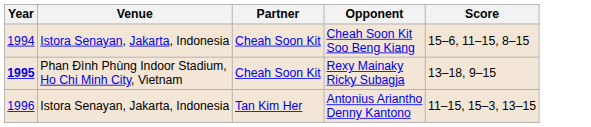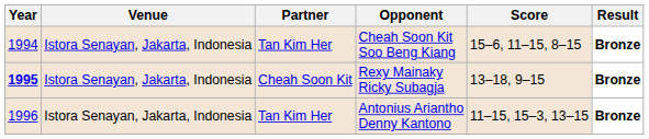+ column: Result | Bronze | Bronze | Bronze
Cheah Soon Kit Soo Beng Kiang | Partner: Cheah Soon Kit -> Tan Kim Her
Rexy Mainaky Ricky Subagja | Venue: Phan Đình Phùng Indoor Stadium, Ho Chi Minh City, Vietnam -> Istora Senayan, Jakarta, Indonesia
